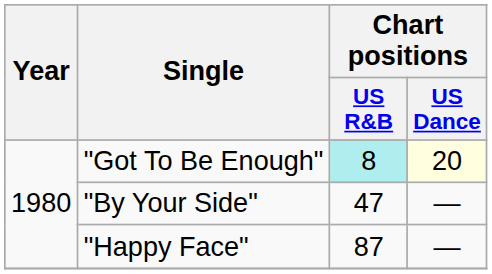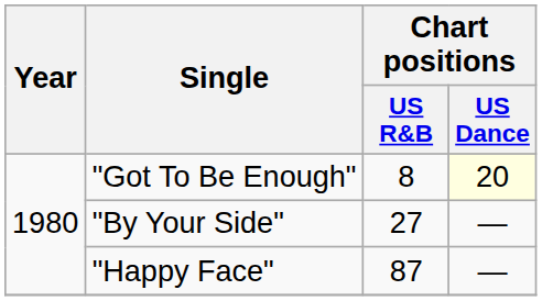"Got To Be Enough" | Chart positions / US R&B: paleturquoise background -> no background
"By Your Side" | Chart positions / US R&B: 47 -> 27
